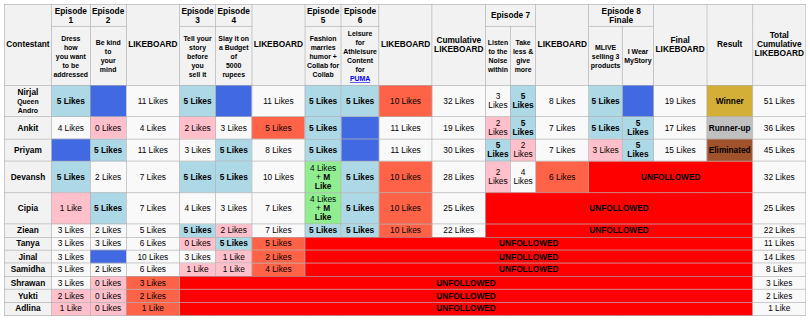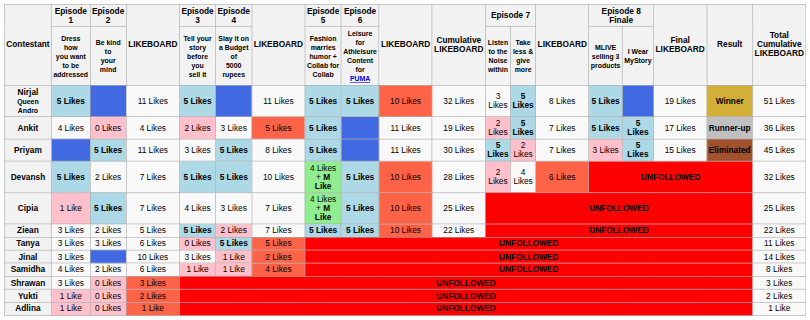Samidha | Episode 1 / Dress how you want to be addressed: 3 Likes -> 4 Likes
Yukti | Episode 1 / Dress how you want to be addressed: 2 Likes -> 1 Like
